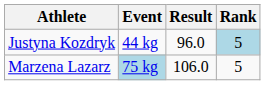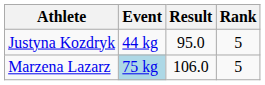Justyna Kozdryk | Result: 96.0 -> 95.0
Justyna Kozdryk | Rank: lightblue background -> no background
